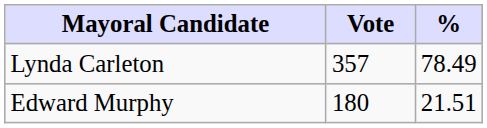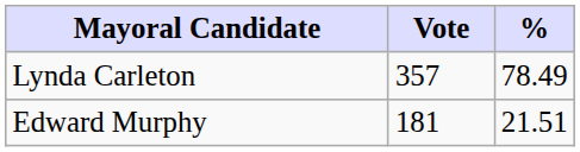Edward Murphy | Vote: 180 -> 181
